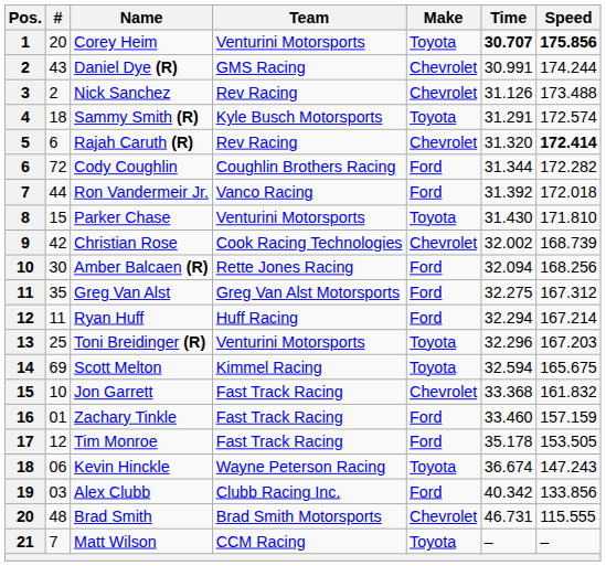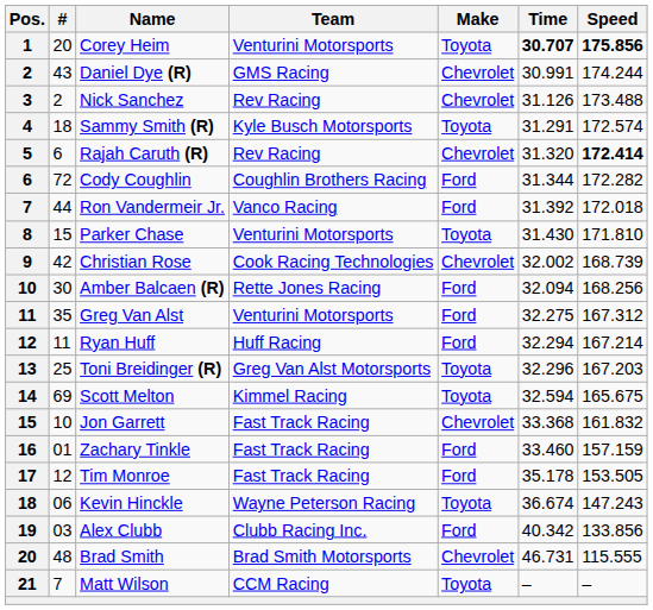Greg Van Alst | Team: Greg Van Alst Motorsports -> Venturini Motorsports
Toni Breidinger (R) | Team: Venturini Motorsports -> Greg Van Alst Motorsports
